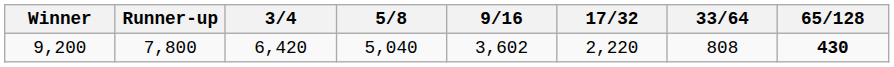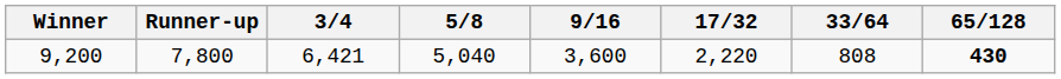9,200 | 3/4: 6,420 -> 6,421
9,200 | 9/16: 3,602 -> 3,600
